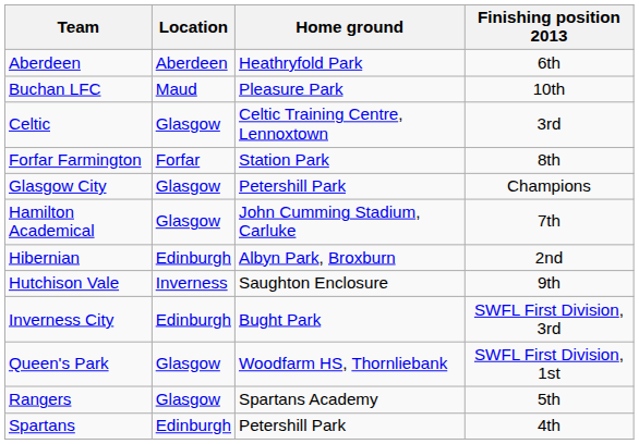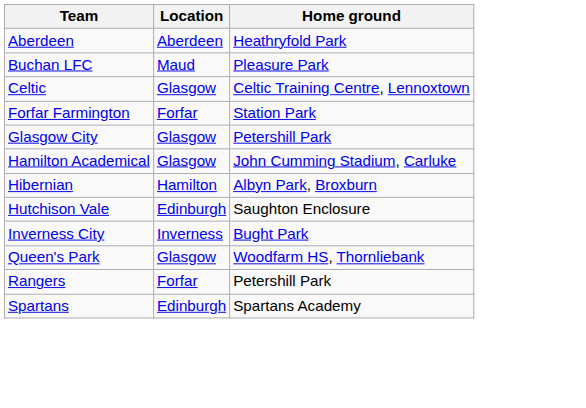- column: Finishing position 2013 | 6th | 10th | 3rd | 8th | Champions | 7th | 2nd | 9th | SWFL First Division, 3rd | SWFL First Division, 1st | 5th | 4th
Hibernian | Location: Edinburgh -> Hamilton
Hutchison Vale | Location: Inverness -> Edinburgh
Inverness City | Location: Edinburgh -> Inverness
Rangers | Location: Glasgow -> Forfar
Rangers | Home ground: Spartans Academy -> Petershill Park
Spartans | Home ground: Petershill Park -> Spartans Academy
